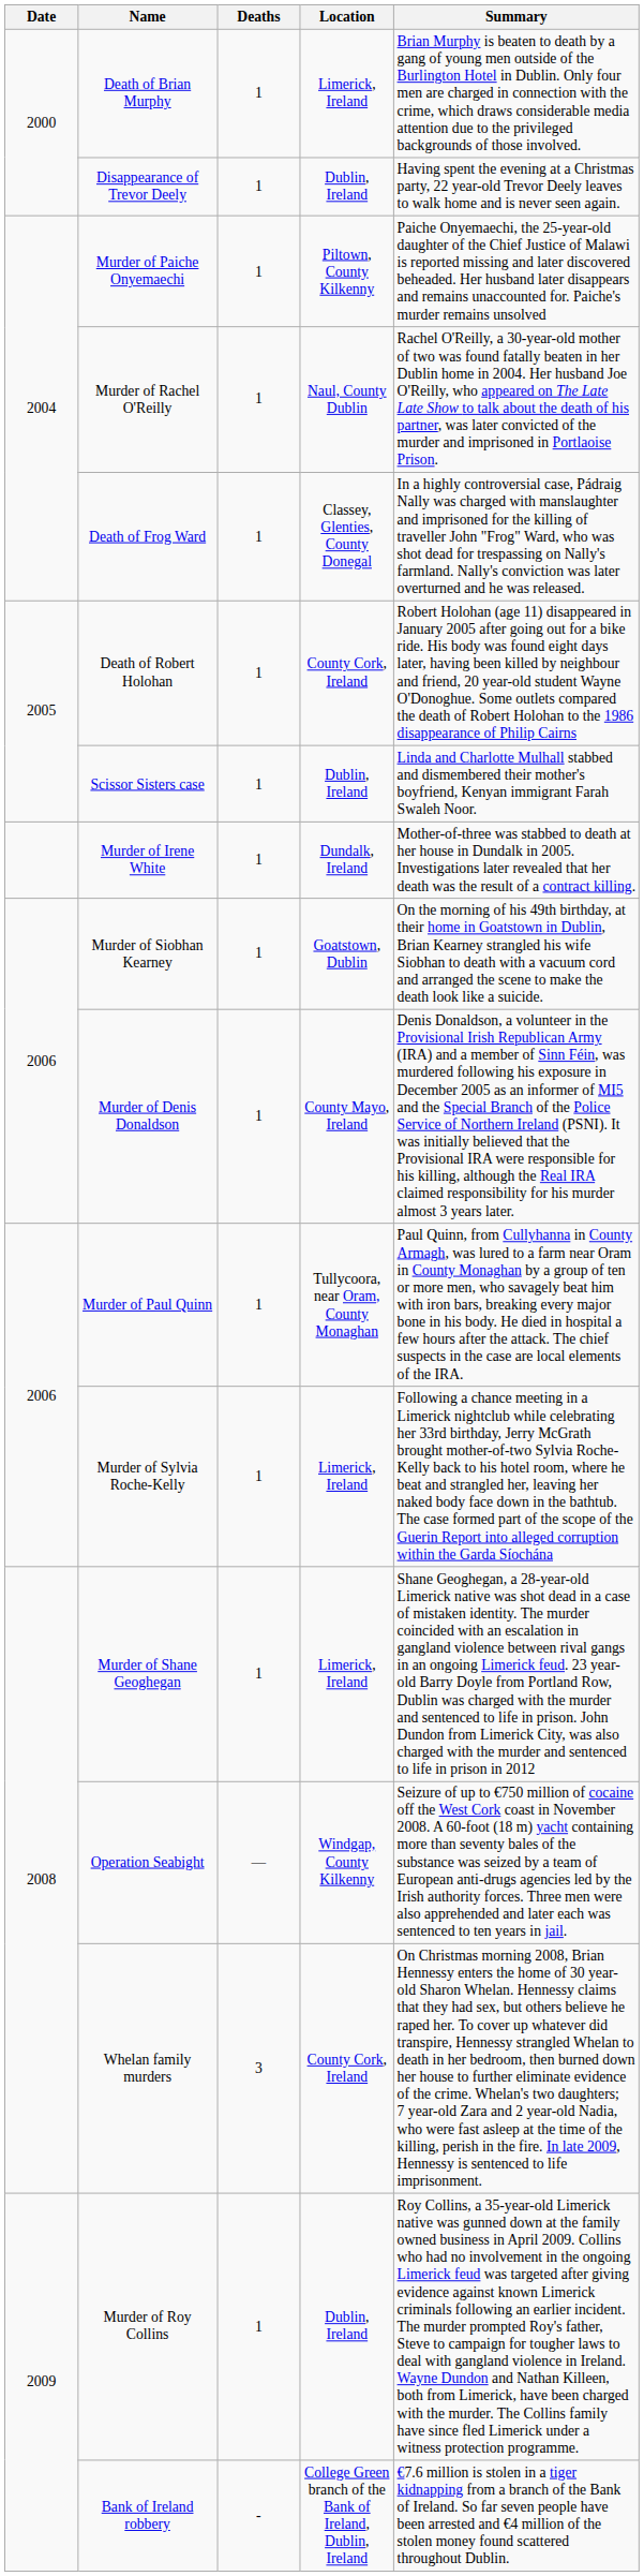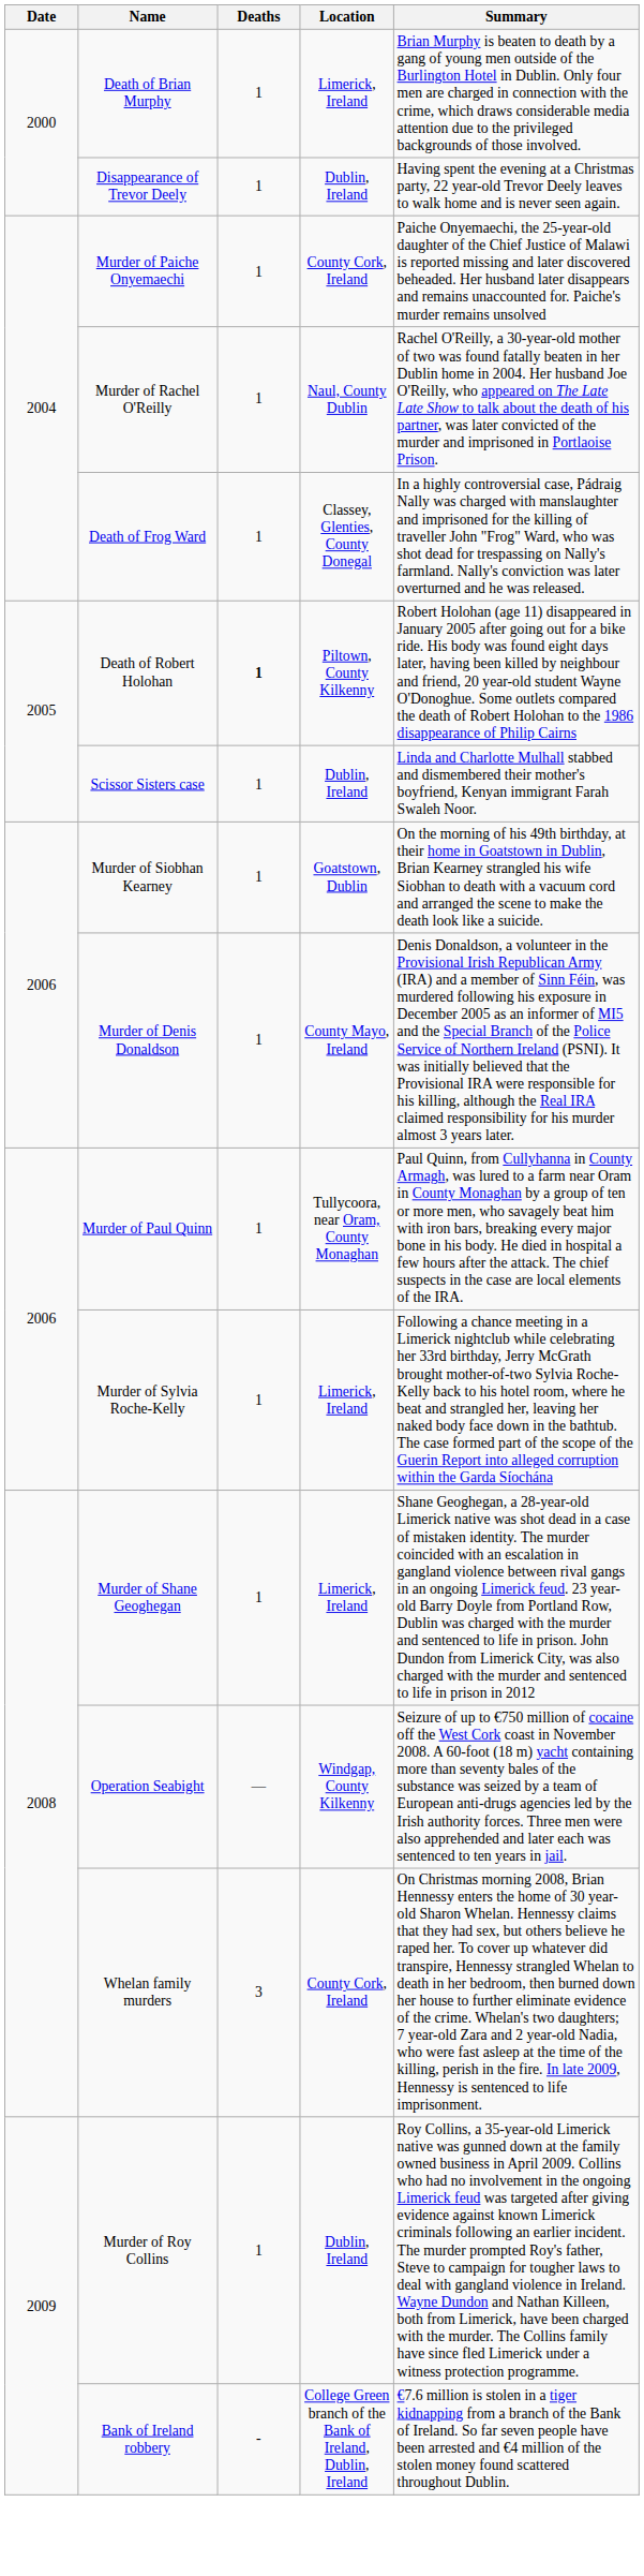Murder of Paiche Onyemaechi | Location: Piltown, County Kilkenny -> County Cork, Ireland
Death of Robert Holohan | Deaths: normal -> bold
Death of Robert Holohan | Location: County Cork, Ireland -> Piltown, County Kilkenny
- row: Murder of Irene White | 1 | Dundalk, Ireland | Mother-of-three was stabbed to death at her house in Dundalk in 2005. Investigations later revealed that her death was the result of a contract killing.
